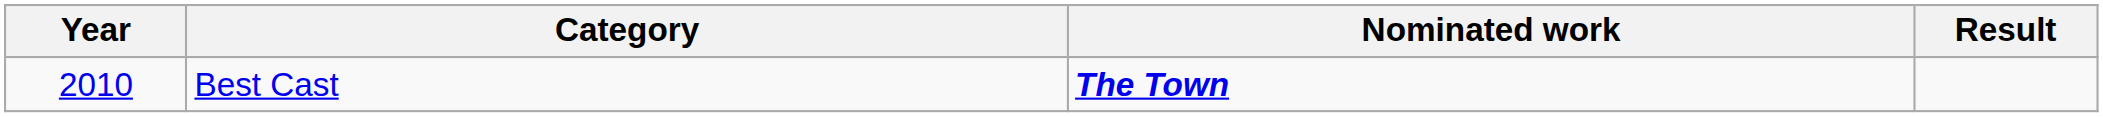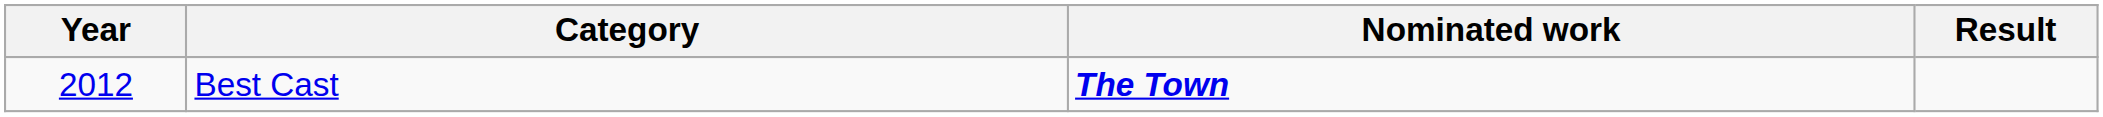Best Cast | Year: 2010 -> 2012
